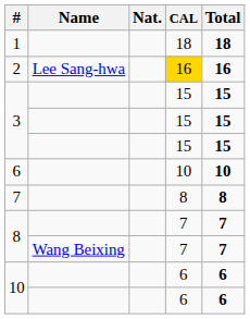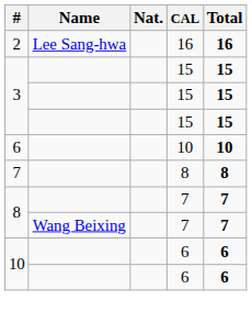- row: 1 | 18 | 18
2 | CAL: gold background -> no background
